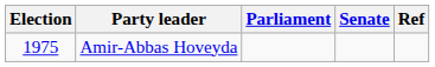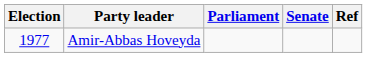Amir-Abbas Hoveyda | Election: 1975 -> 1977
